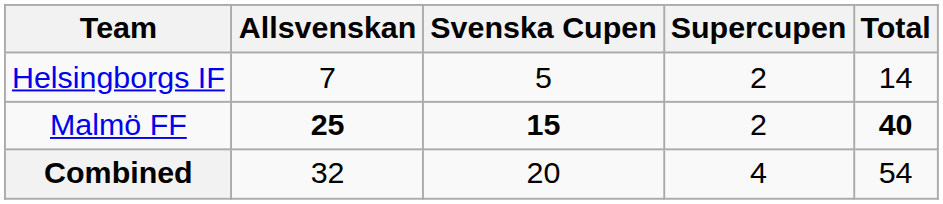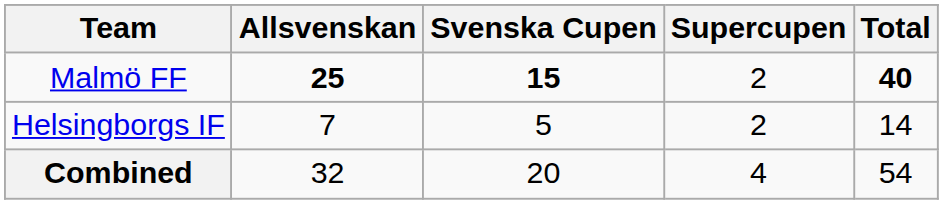rows swapped: Malmö FF <-> Helsingborgs IF
